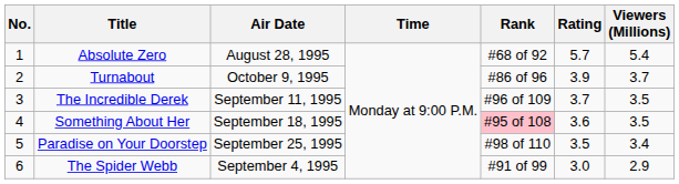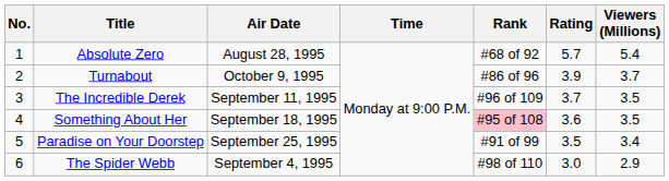Paradise on Your Doorstep | Rank: #98 of 110 -> #91 of 99
The Spider Webb | Rank: #91 of 99 -> #98 of 110
